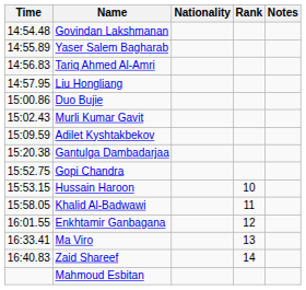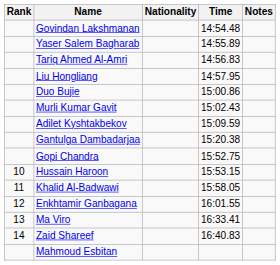columns swapped: Rank <-> Time
